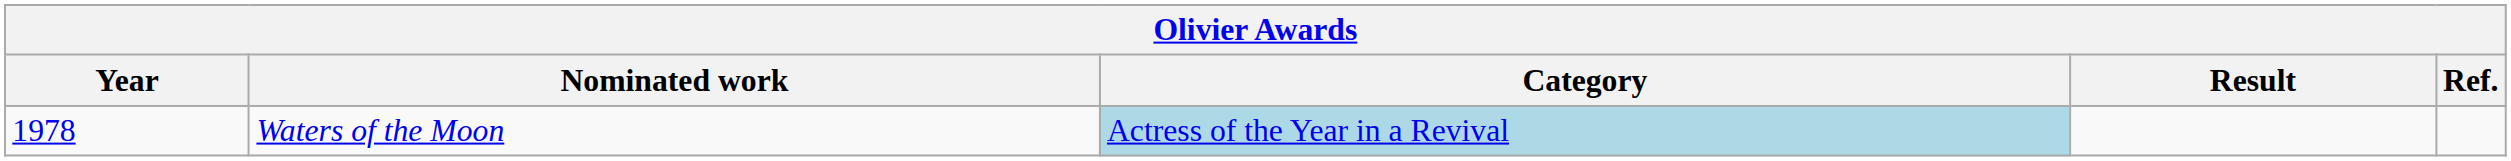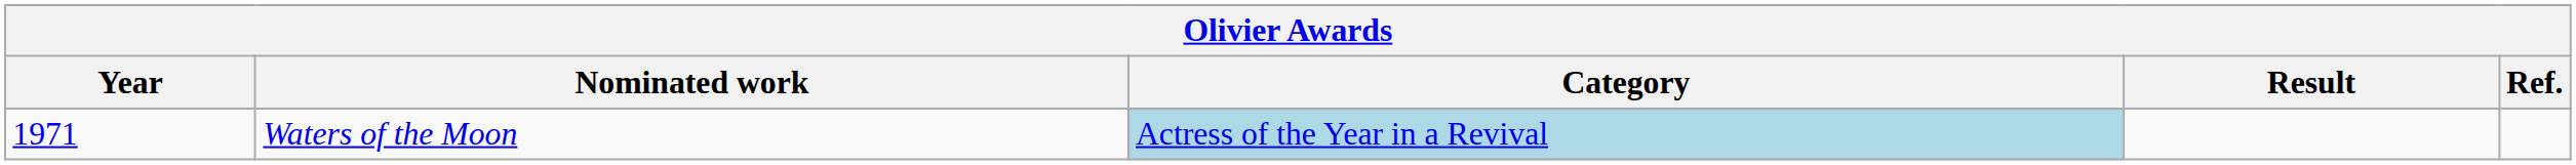Waters of the Moon | Year: 1978 -> 1971
